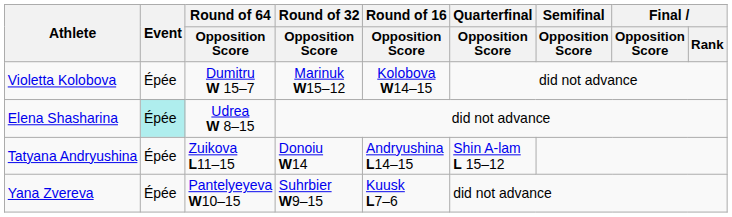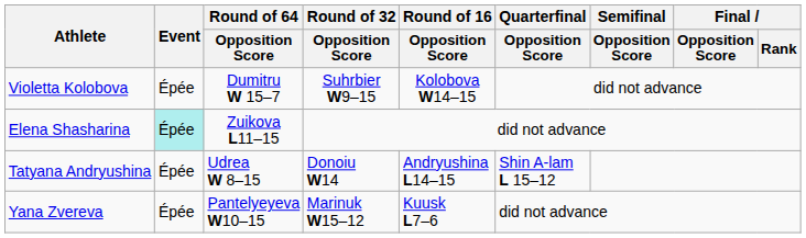Violetta Kolobova | Round of 32 / Opposition Score: Marinuk W15–12 -> Suhrbier W9–15
Elena Shasharina | Round of 64 / Opposition Score: Udrea W 8–15 -> Zuikova L11–15
Tatyana Andryushina | Round of 64 / Opposition Score: Zuikova L11–15 -> Udrea W 8–15
Yana Zvereva | Round of 32 / Opposition Score: Suhrbier W9–15 -> Marinuk W15–12
